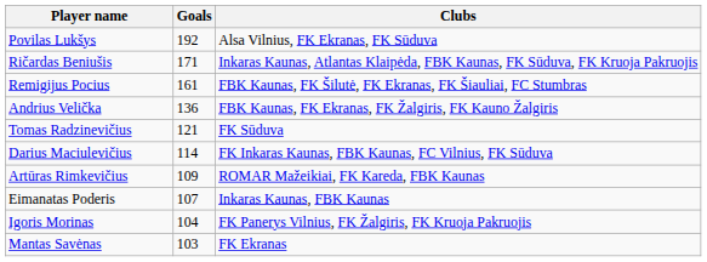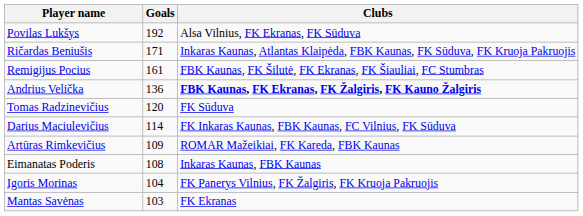Andrius Velička | Clubs: normal -> bold
Tomas Radzinevičius | Goals: 121 -> 120
Eimanatas Poderis | Goals: 107 -> 108
